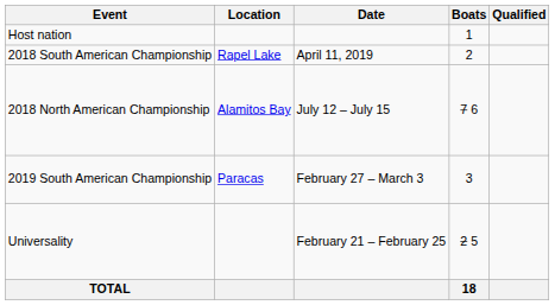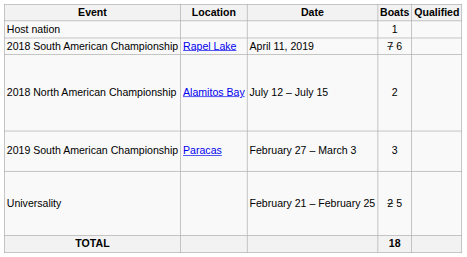2018 South American Championship | Boats: 2 -> 7 6
2018 North American Championship | Boats: 7 6 -> 2
